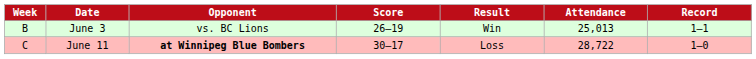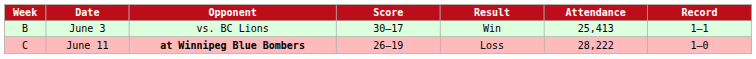June 3 | Score: 26–19 -> 30–17
June 3 | Attendance: 25,013 -> 25,413
June 11 | Score: 30–17 -> 26–19
June 11 | Attendance: 28,722 -> 28,222
